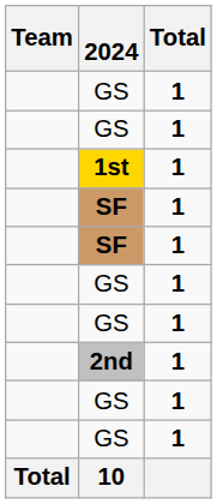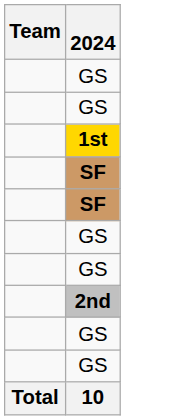- column: Total | 1 | 1 | 1 | 1 | 1 | 1 | 1 | 1 | 1 | 1
